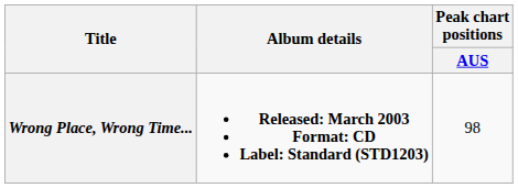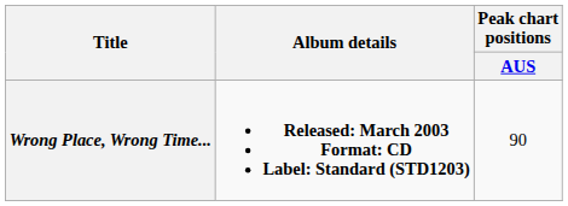Wrong Place, Wrong Time... | Peak chart positions / AUS: 98 -> 90
